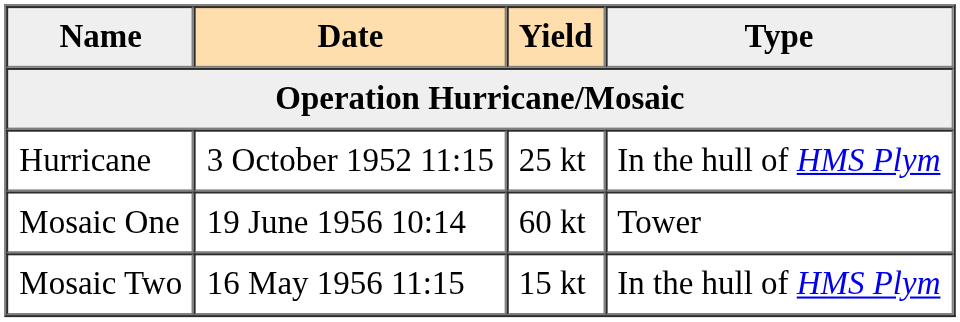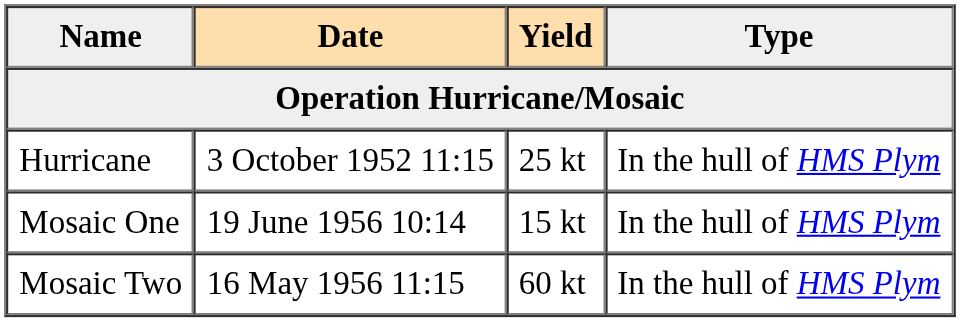Mosaic One | Yield: 60 kt -> 15 kt
Mosaic One | Type: Tower -> In the hull of HMS Plym
Mosaic Two | Yield: 15 kt -> 60 kt
